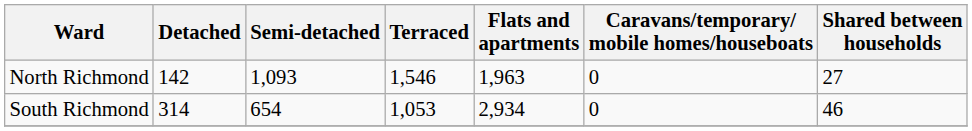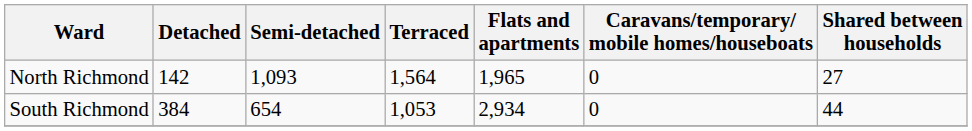North Richmond | Terraced: 1,546 -> 1,564
North Richmond | Flats and apartments: 1,963 -> 1,965
South Richmond | Detached: 314 -> 384
South Richmond | Shared between households: 46 -> 44
